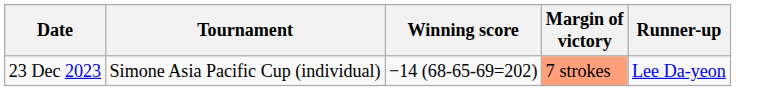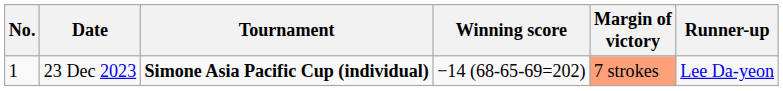+ column: No. | 1
23 Dec 2023 | Tournament: normal -> bold
